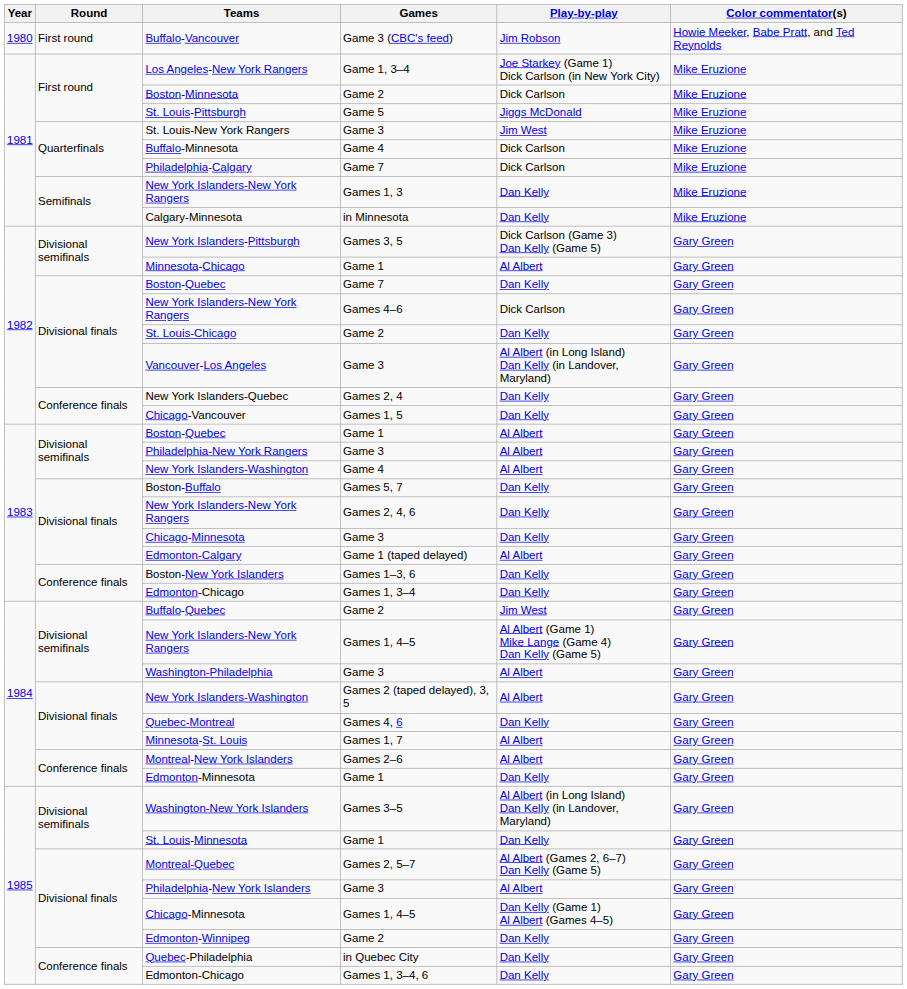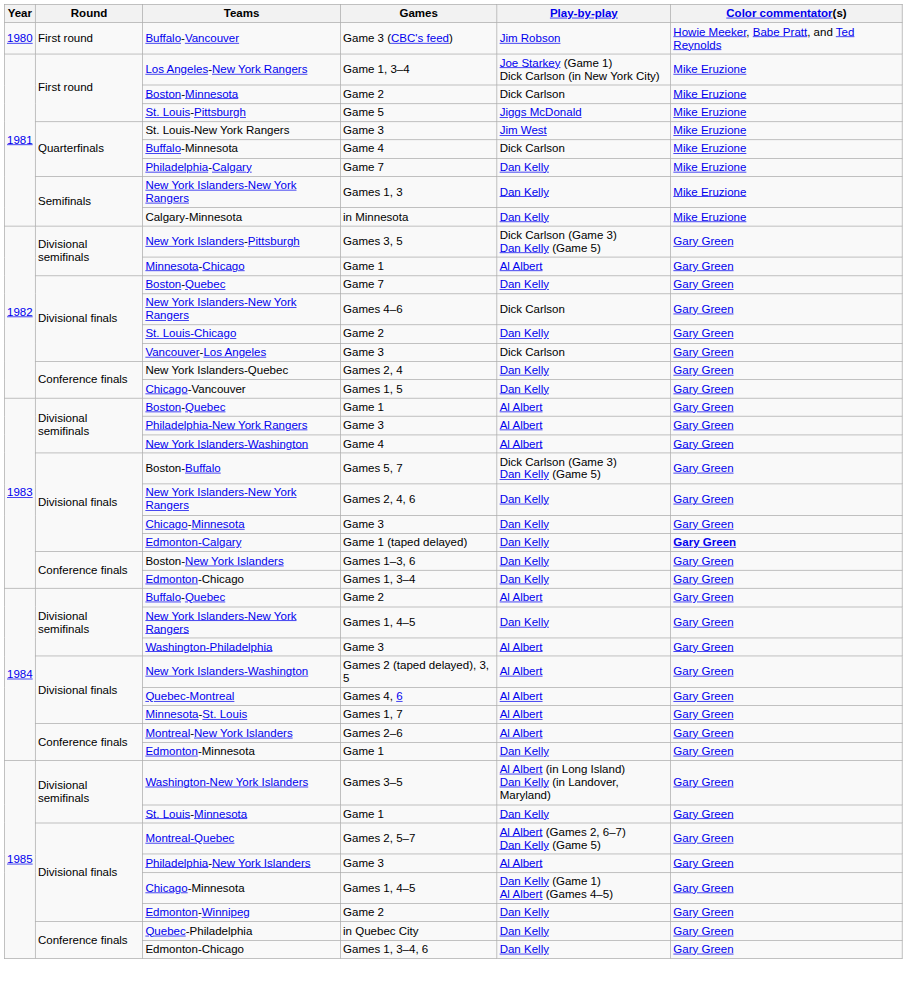Philadelphia-Calgary | Play-by-play: Dick Carlson -> Dan Kelly
Vancouver-Los Angeles | Play-by-play: Al Albert (in Long Island) Dan Kelly (in Landover, Maryland) -> Dick Carlson
Boston-Buffalo | Play-by-play: Dan Kelly -> Dick Carlson (Game 3) Dan Kelly (Game 5)
Edmonton-Calgary | Play-by-play: Al Albert -> Dan Kelly
Edmonton-Calgary | Color commentator(s): normal -> bold
Buffalo-Quebec | Play-by-play: Jim West -> Al Albert
New York Islanders-New York Rangers / Games 1, 4–5 | Play-by-play: Al Albert (Game 1) Mike Lange (Game 4) Dan Kelly (Game 5) -> Dan Kelly
Quebec-Montreal | Play-by-play: Dan Kelly -> Al Albert
